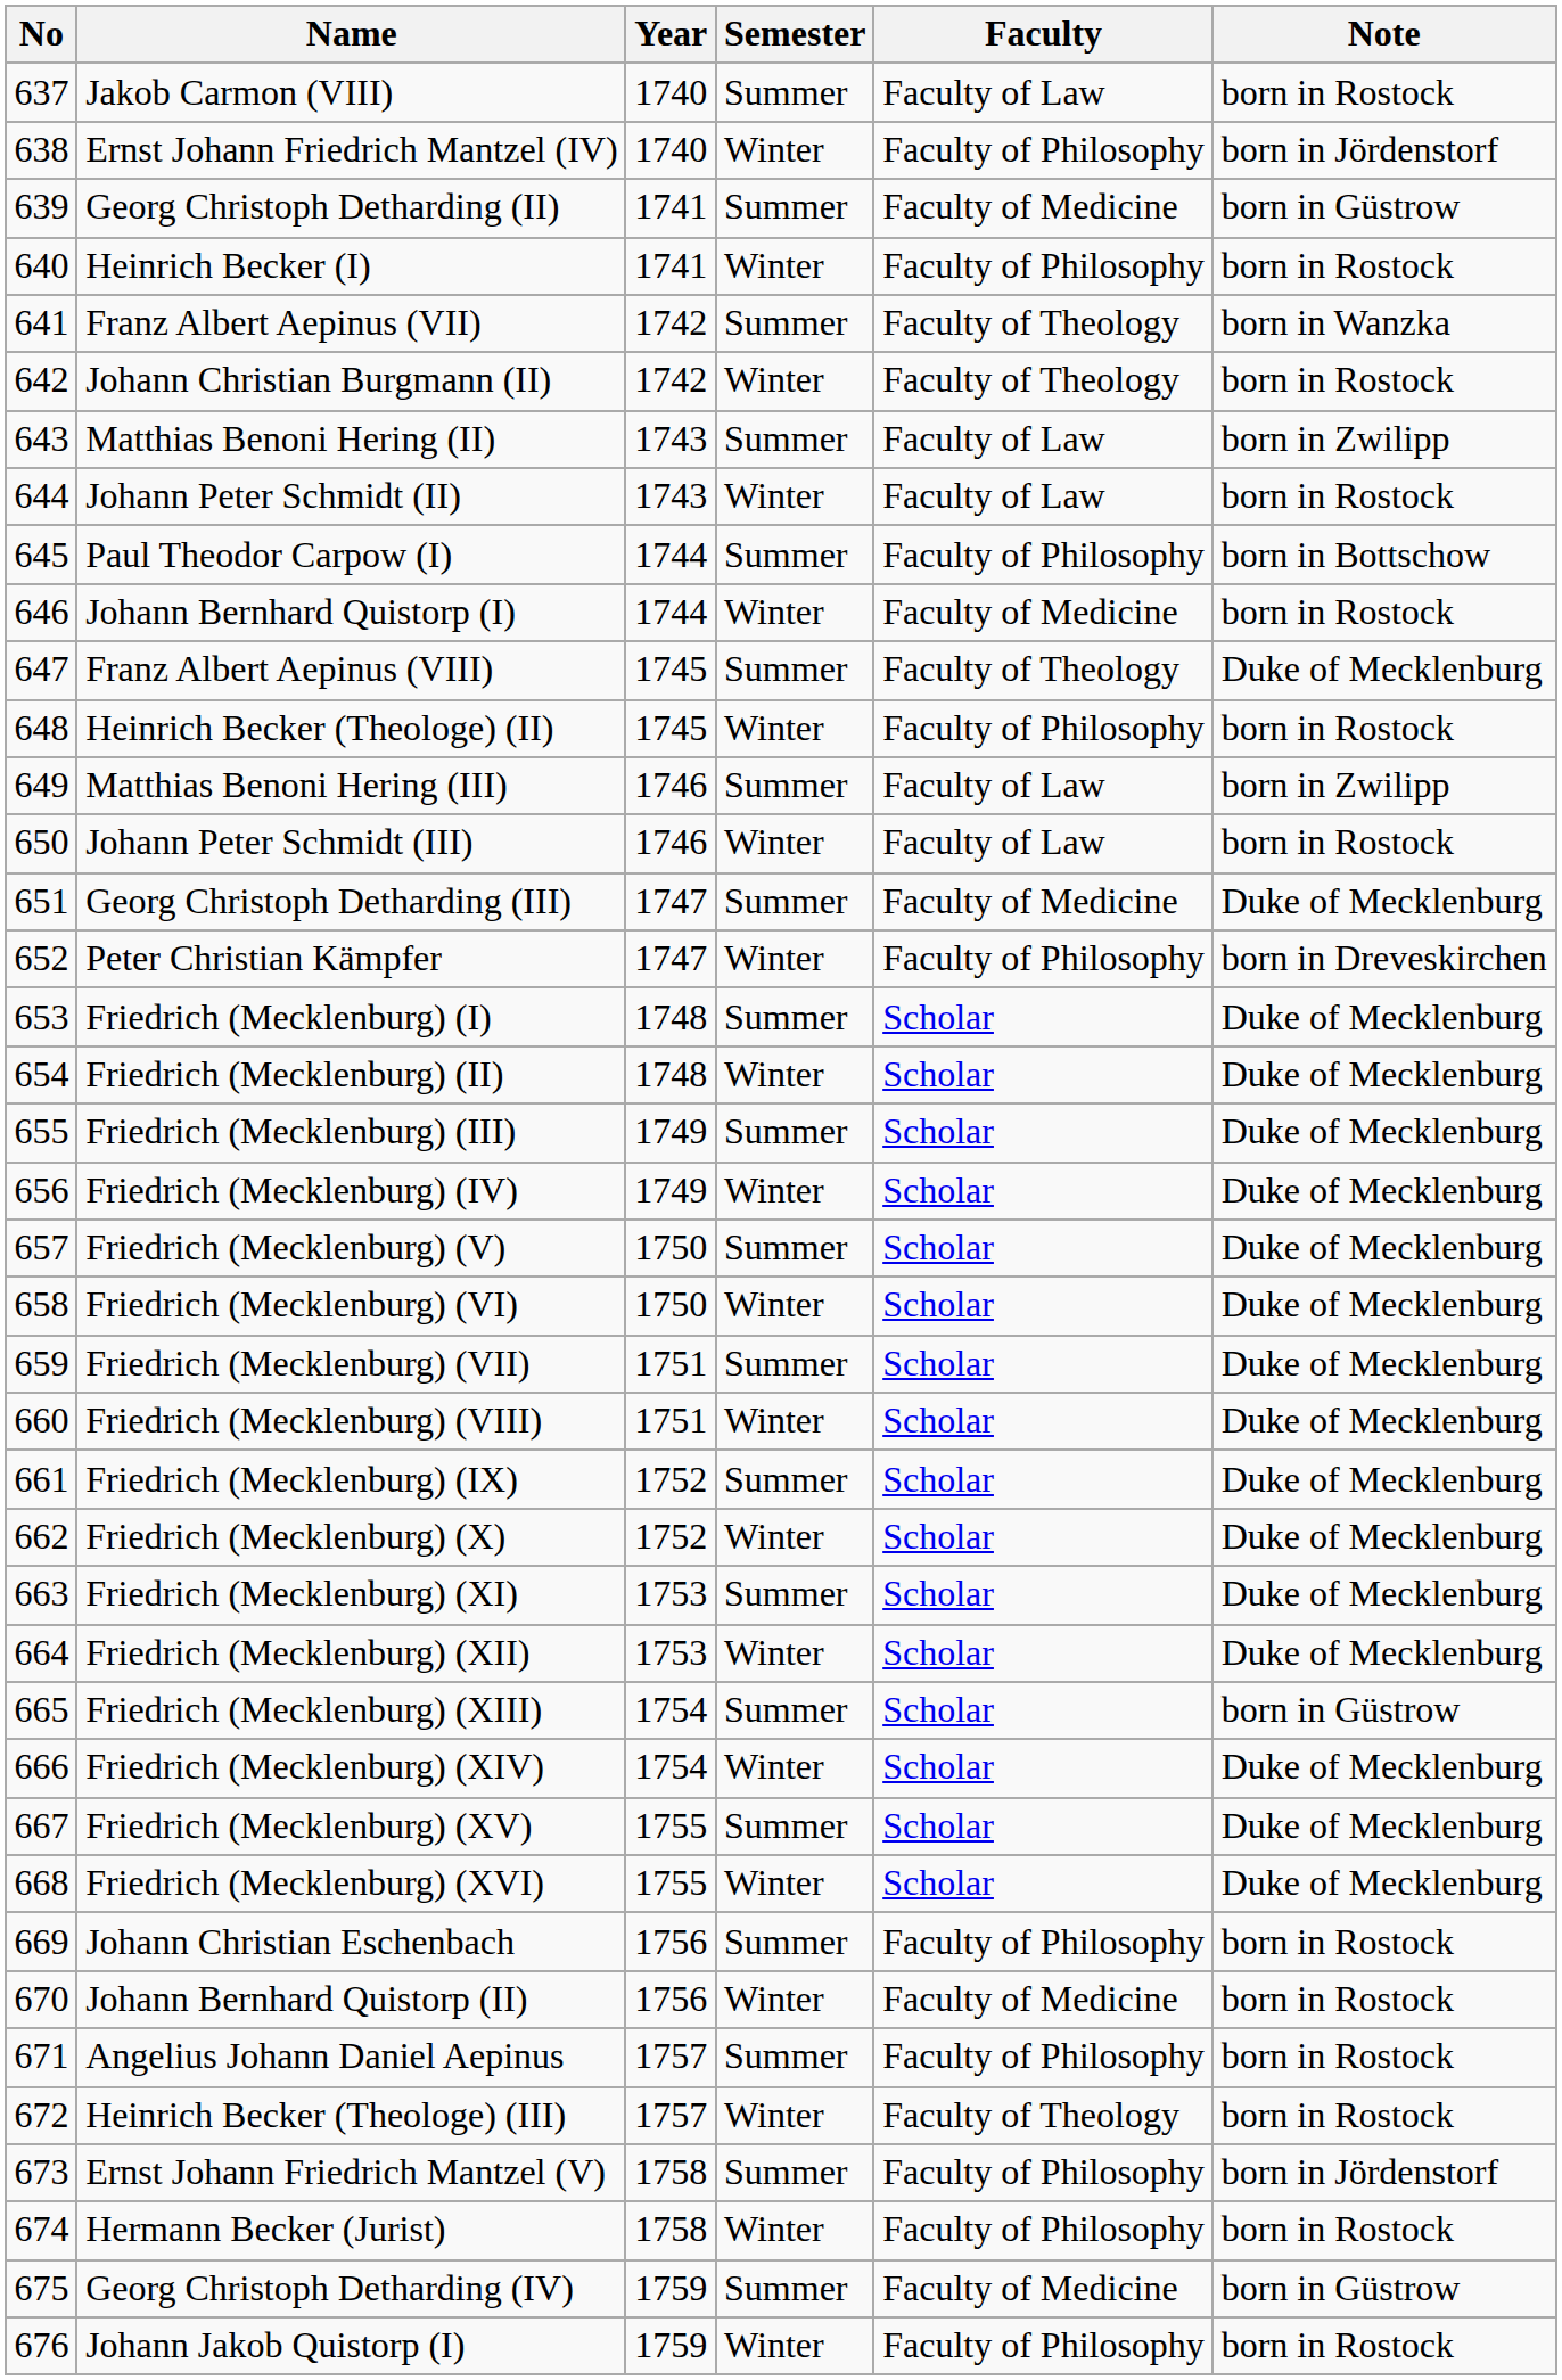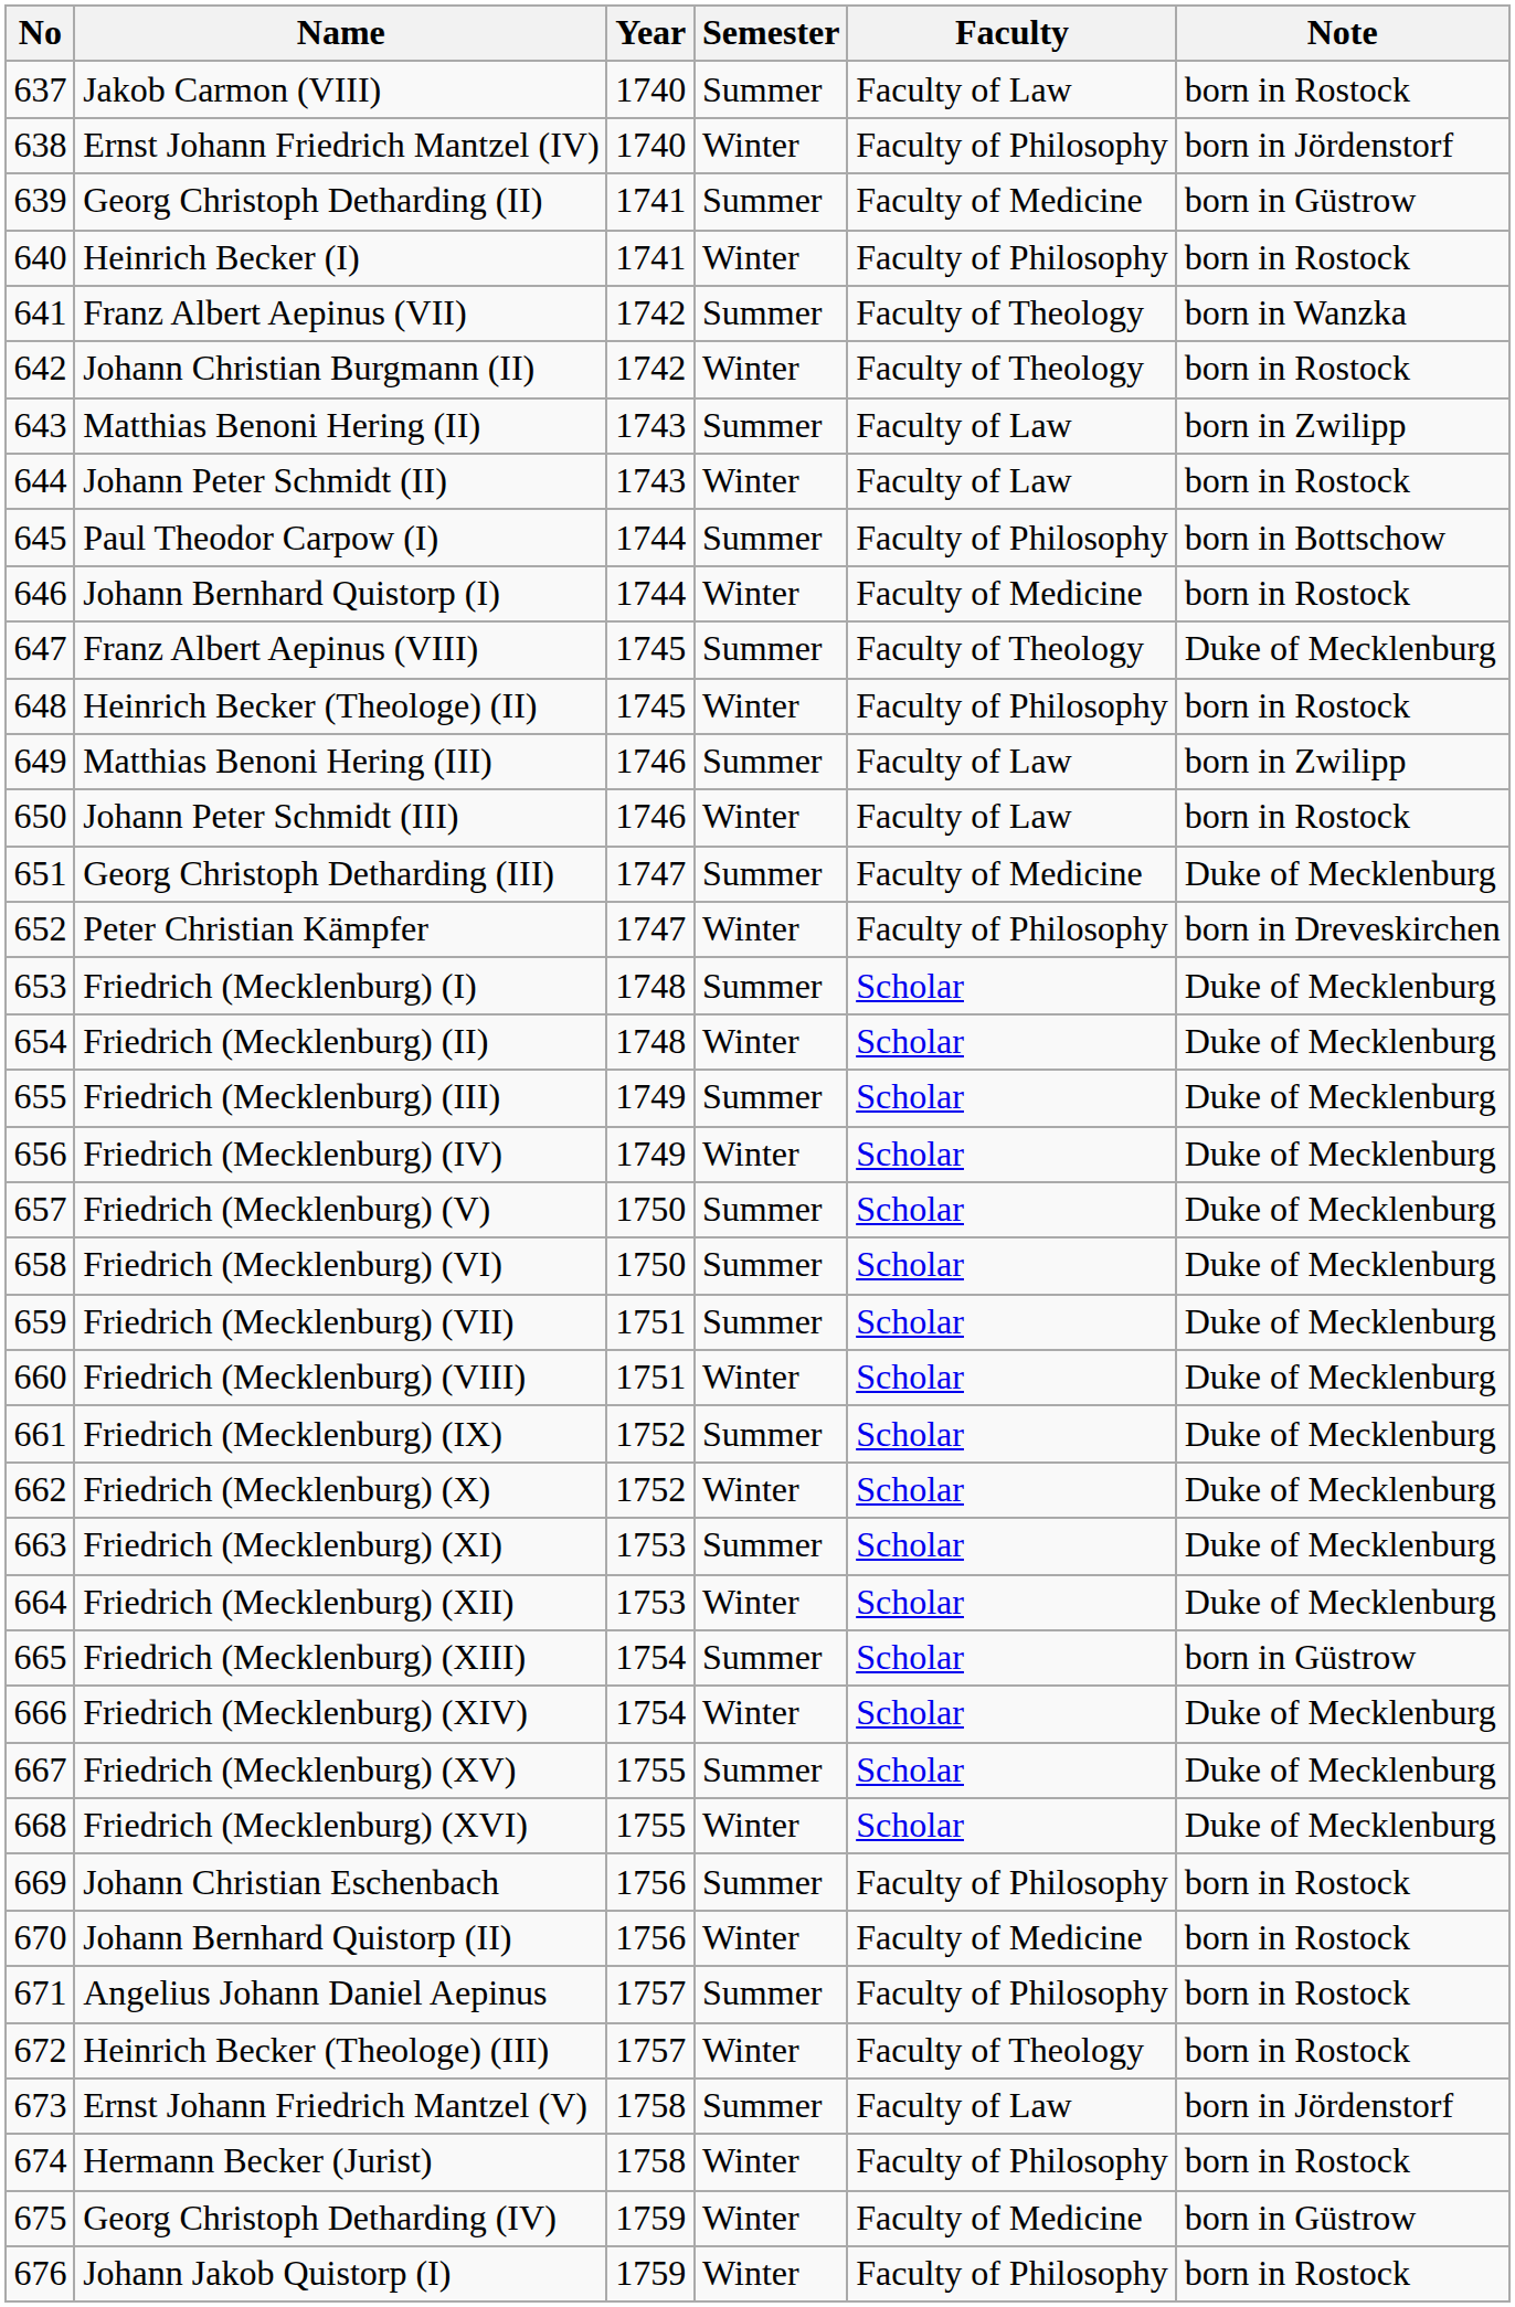Friedrich (Mecklenburg) (VI) | Semester: Winter -> Summer
Ernst Johann Friedrich Mantzel (V) | Faculty: Faculty of Philosophy -> Faculty of Law
Georg Christoph Detharding (IV) | Semester: Summer -> Winter
